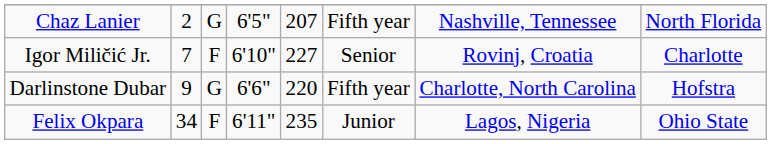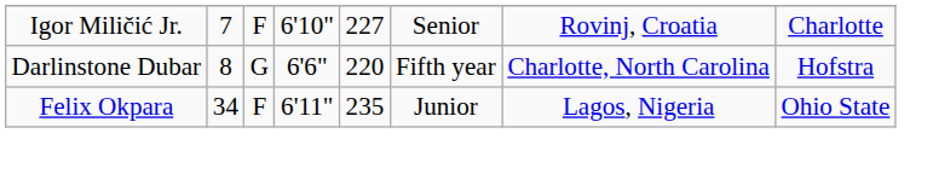- row: Chaz Lanier | 2 | G | 6'5" | 207 | Fifth year | Nashville, Tennessee | North Florida
Darlinstone Dubar | column 2: 9 -> 8
